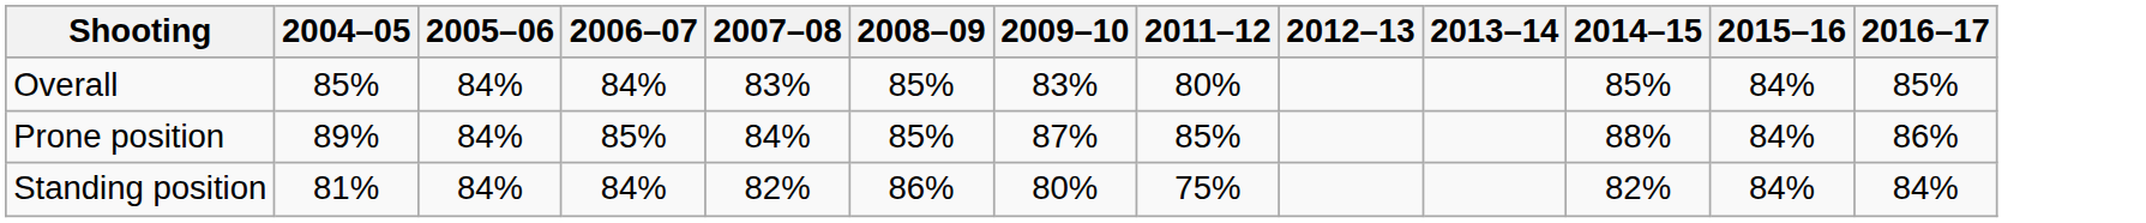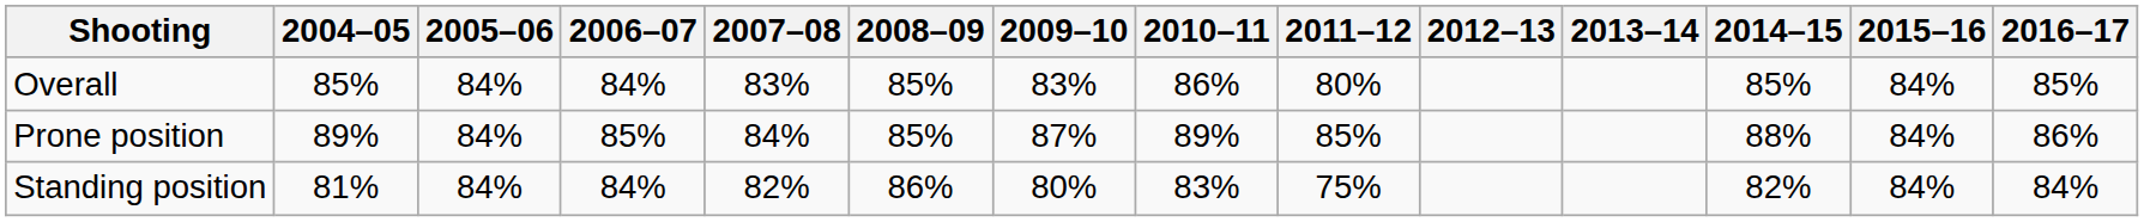+ column: 2010–11 | 86% | 89% | 83%
